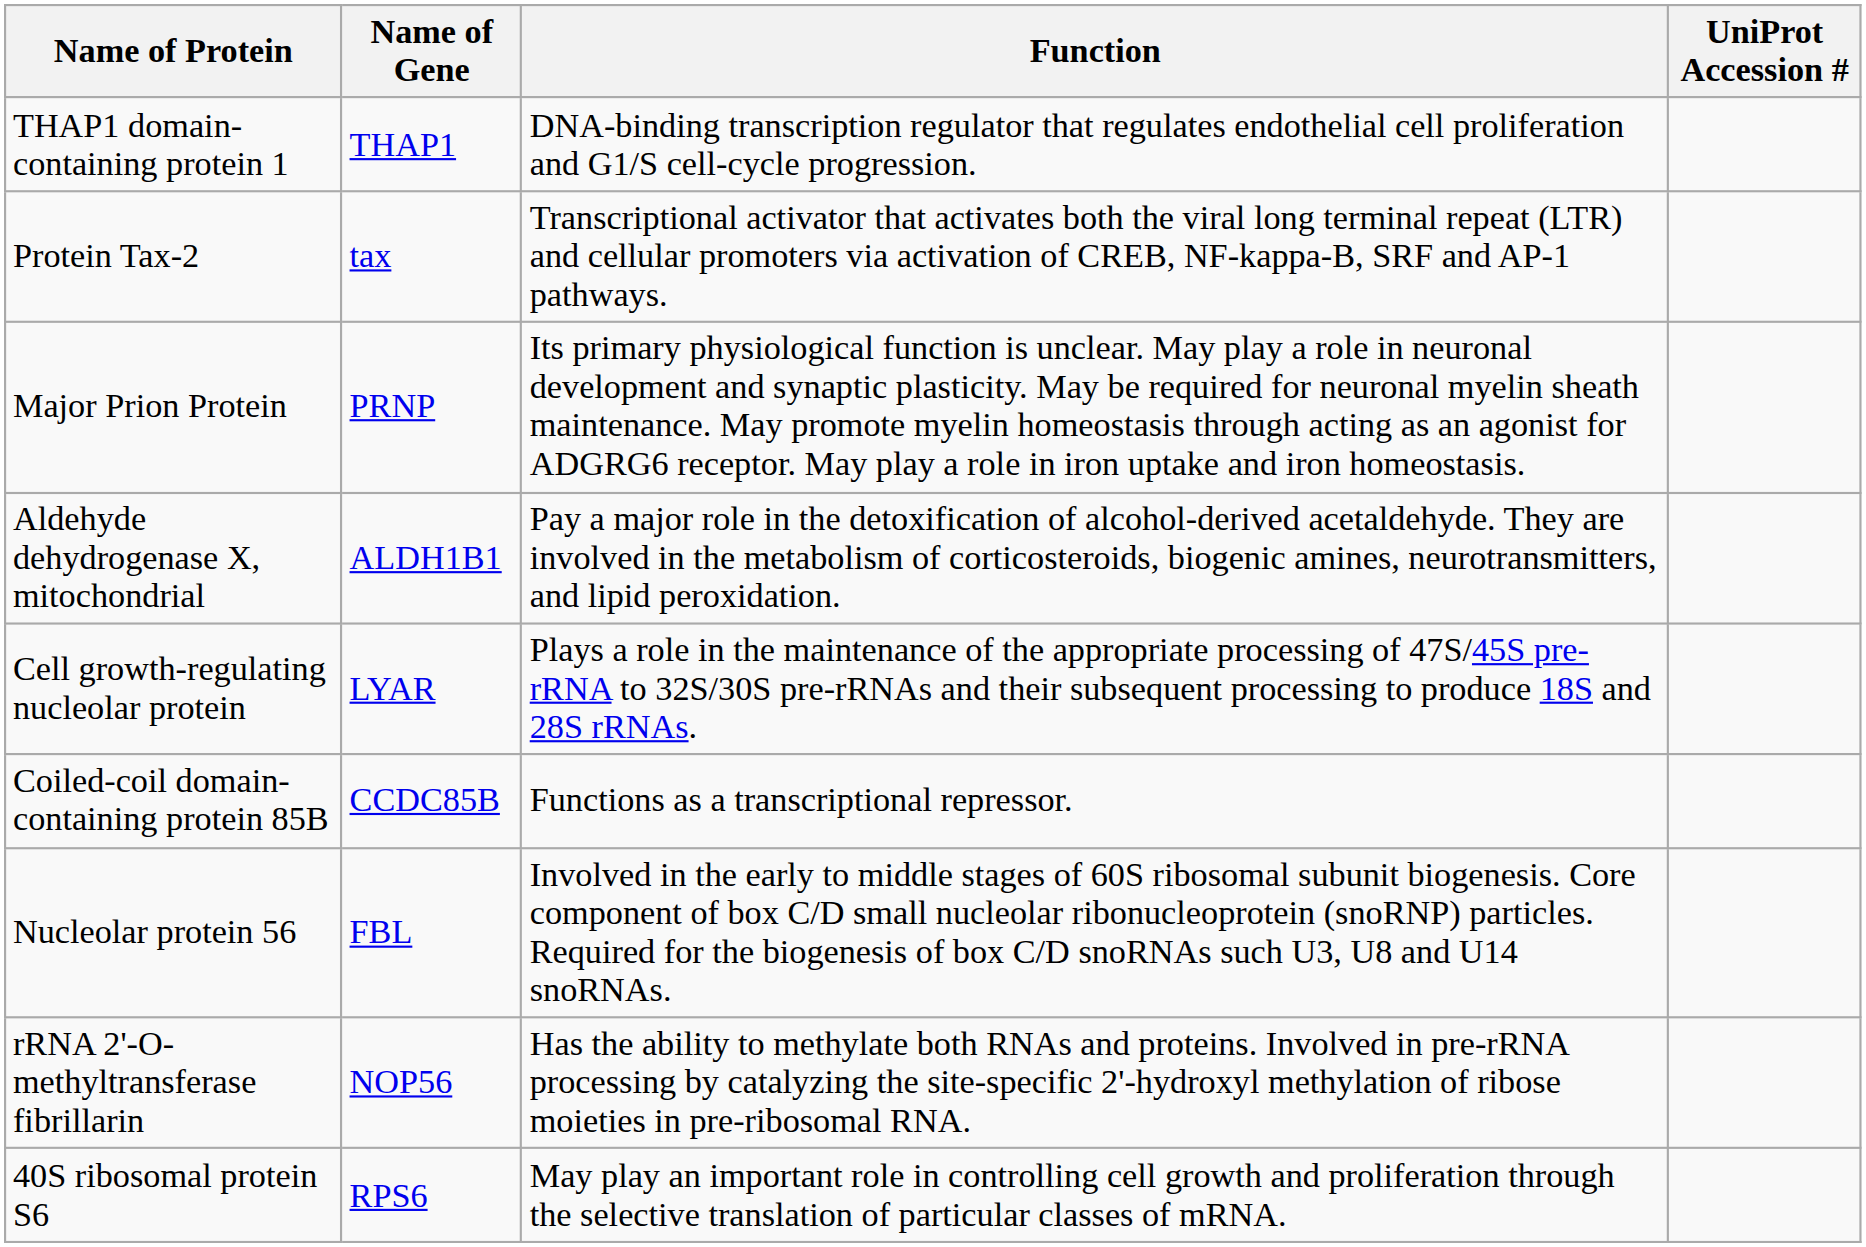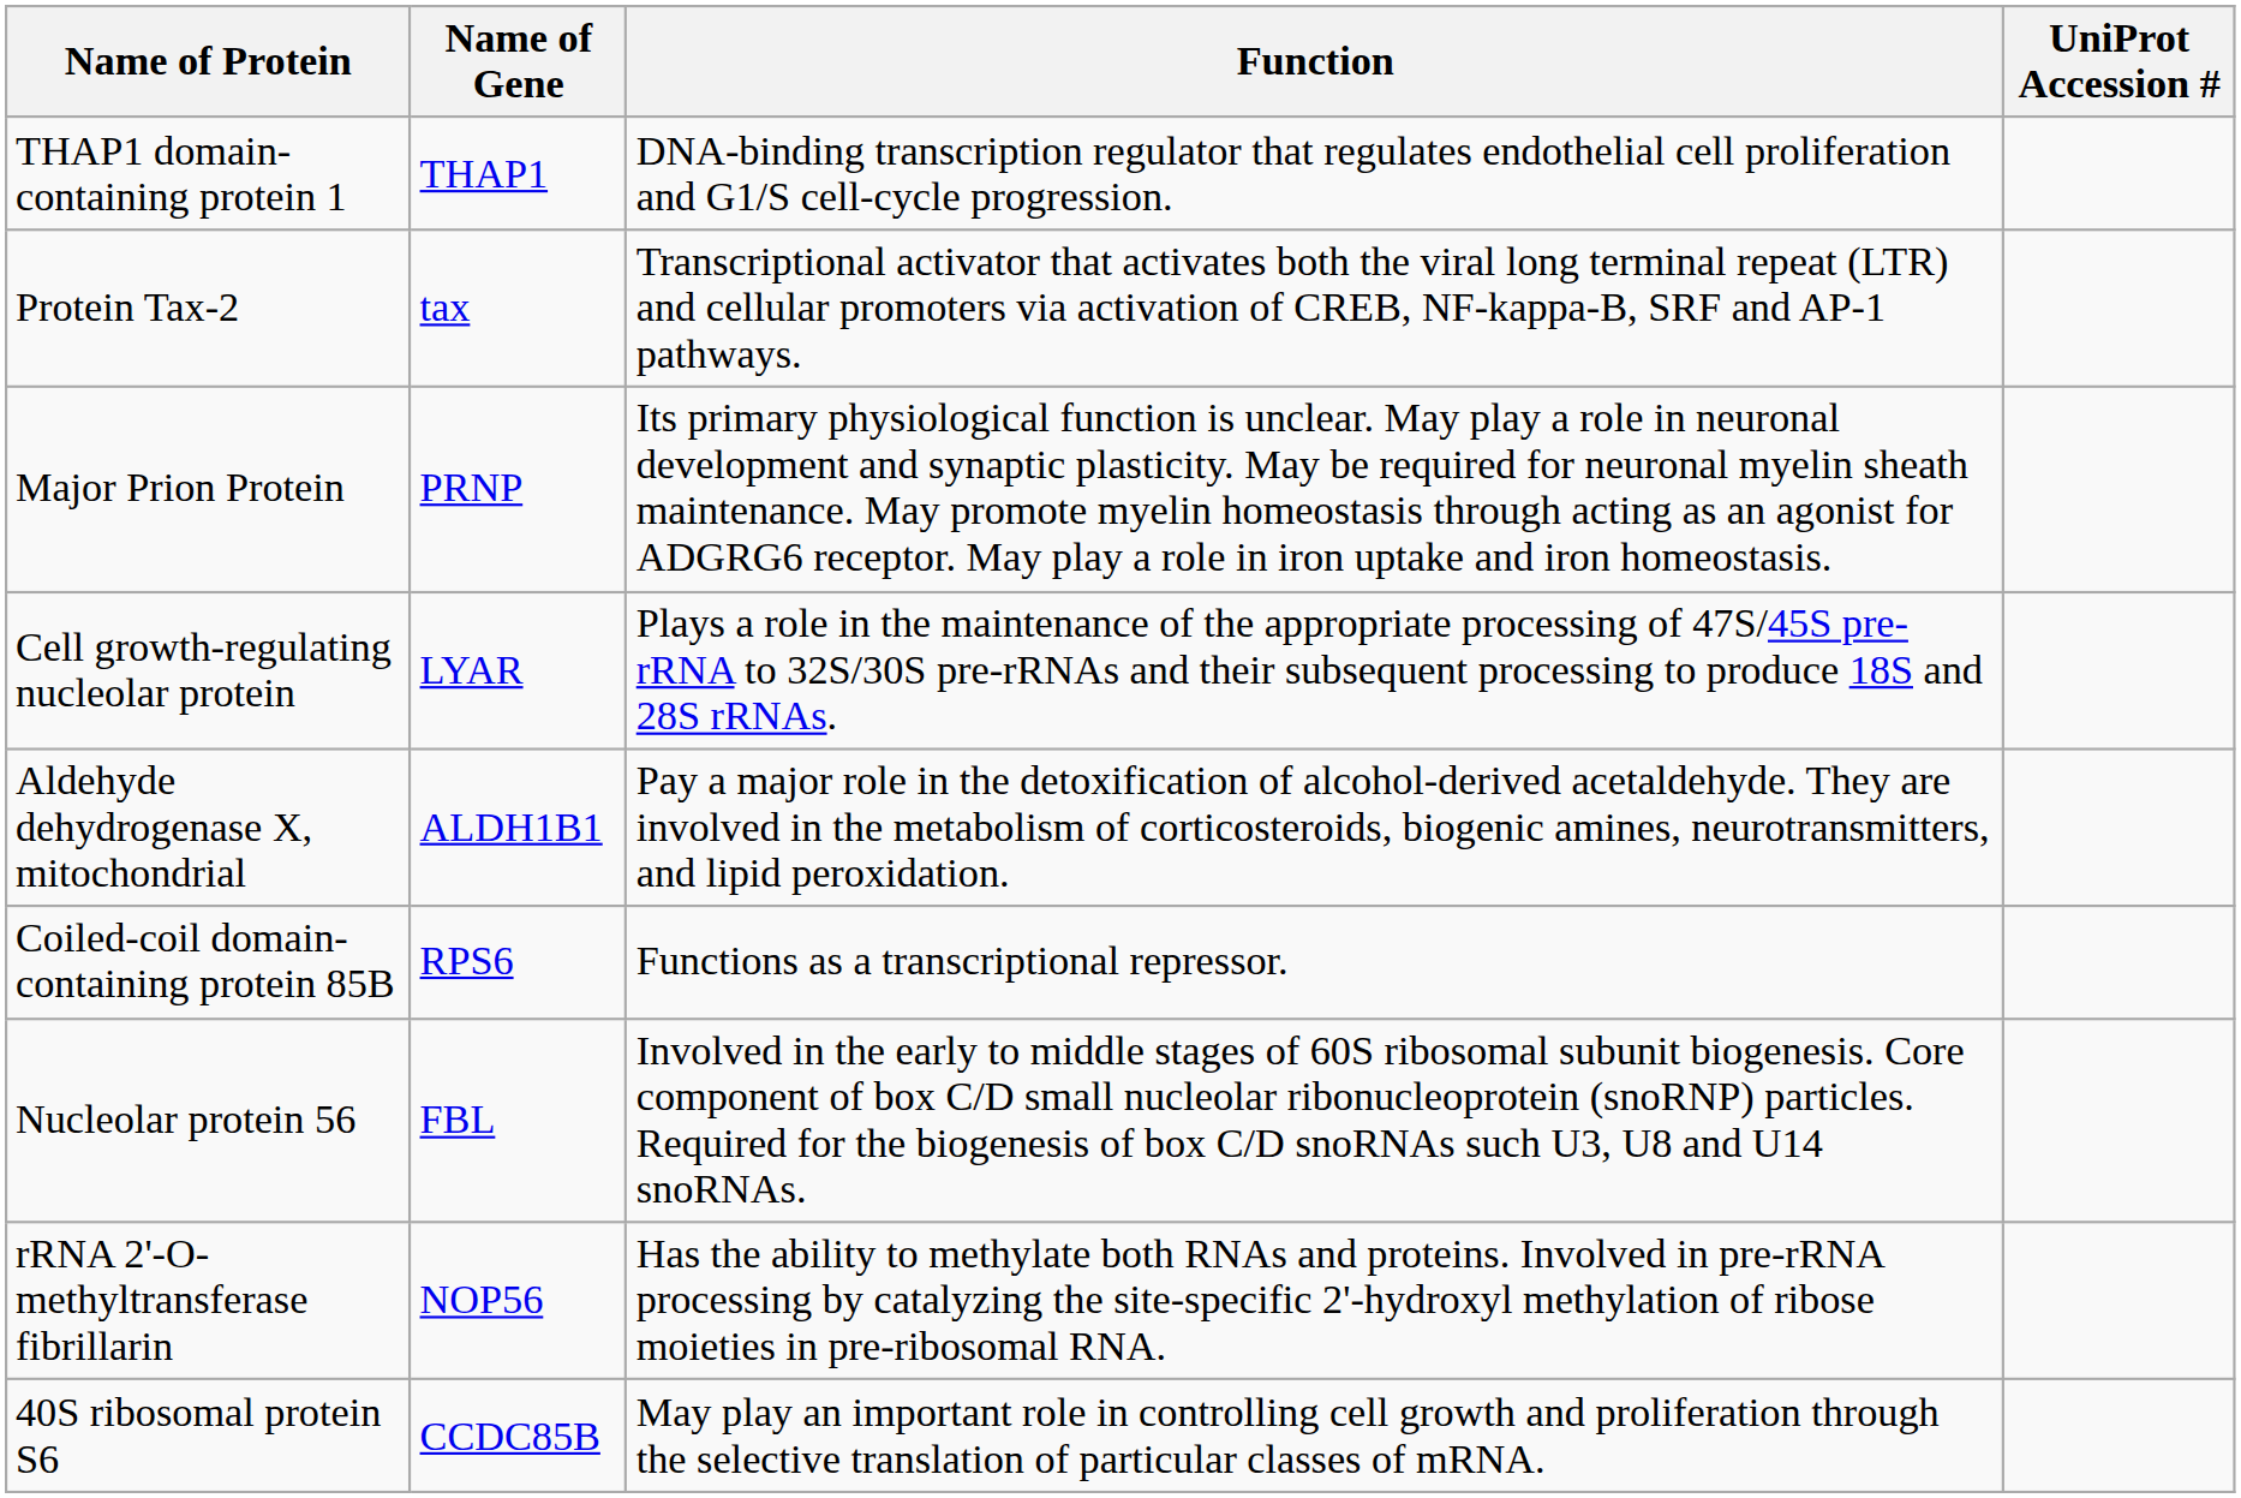rows swapped: Aldehyde dehydrogenase X, mitochondrial <-> Cell growth-regulating nucleolar protein
Coiled-coil domain-containing protein 85B | Name of Gene: CCDC85B -> RPS6
40S ribosomal protein S6 | Name of Gene: RPS6 -> CCDC85B
